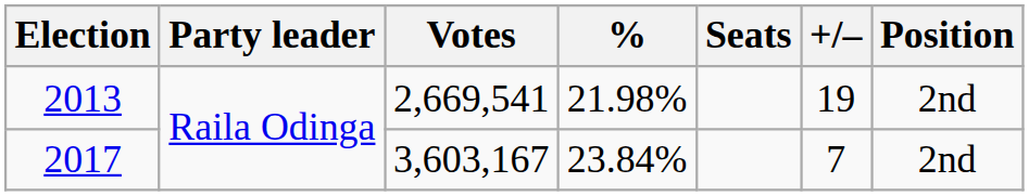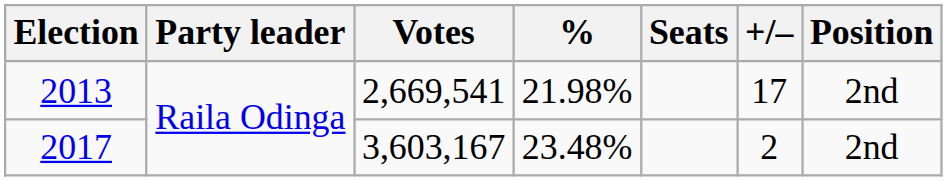2013 | +/–: 19 -> 17
2017 | %: 23.84% -> 23.48%
2017 | +/–: 7 -> 2
